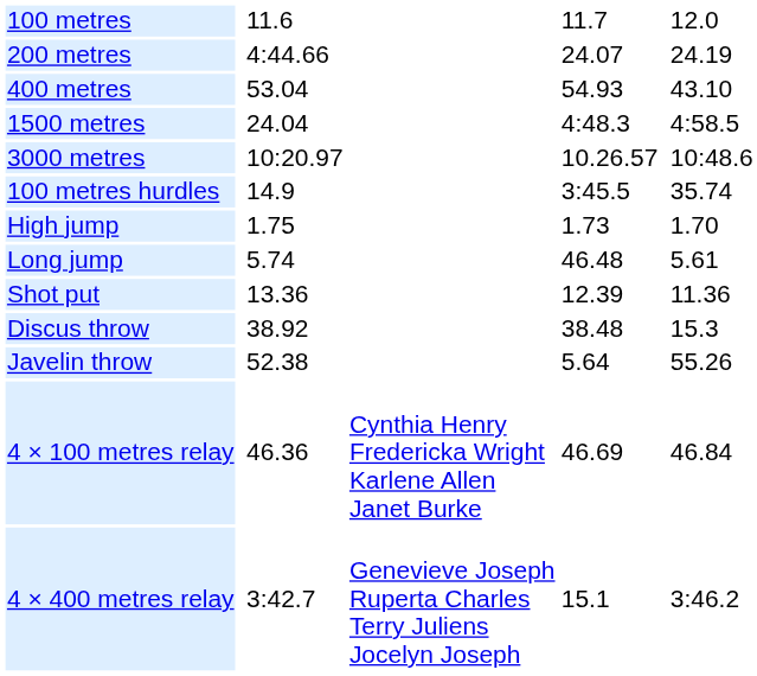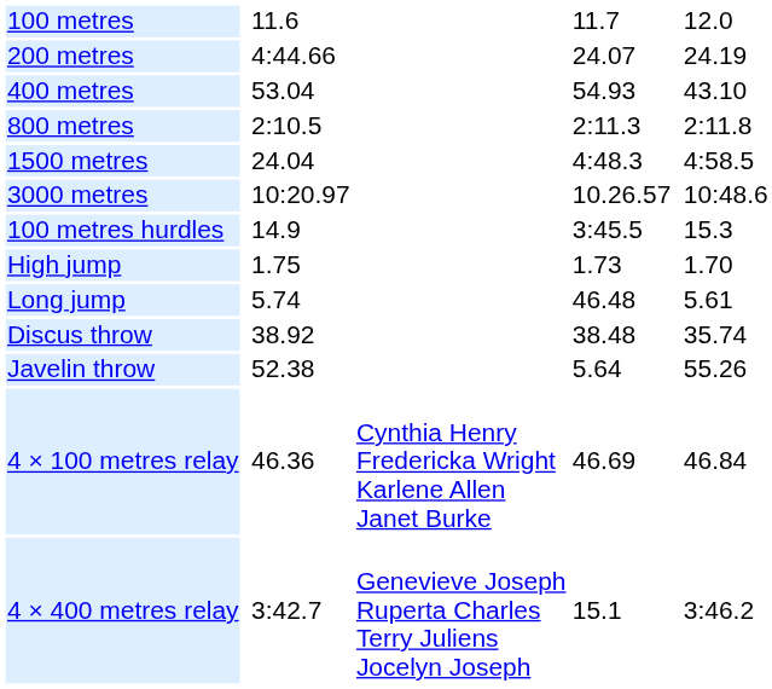+ row: 800 metres | 2:10.5 | 2:11.3 | 2:11.8
100 metres hurdles | column 7: 35.74 -> 15.3
- row: Shot put | 13.36 | 12.39 | 11.36
Discus throw | column 7: 15.3 -> 35.74
